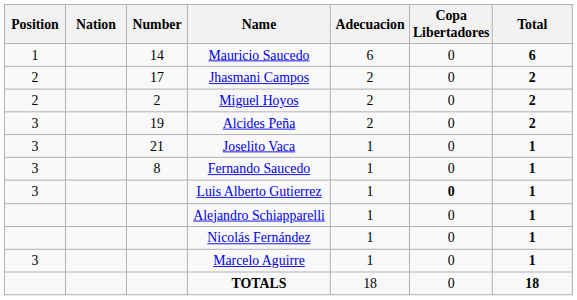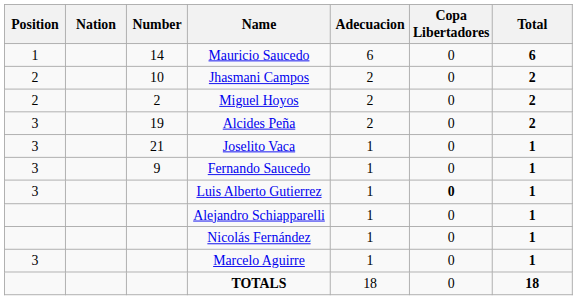Jhasmani Campos | Number: 17 -> 10
Fernando Saucedo | Number: 8 -> 9
